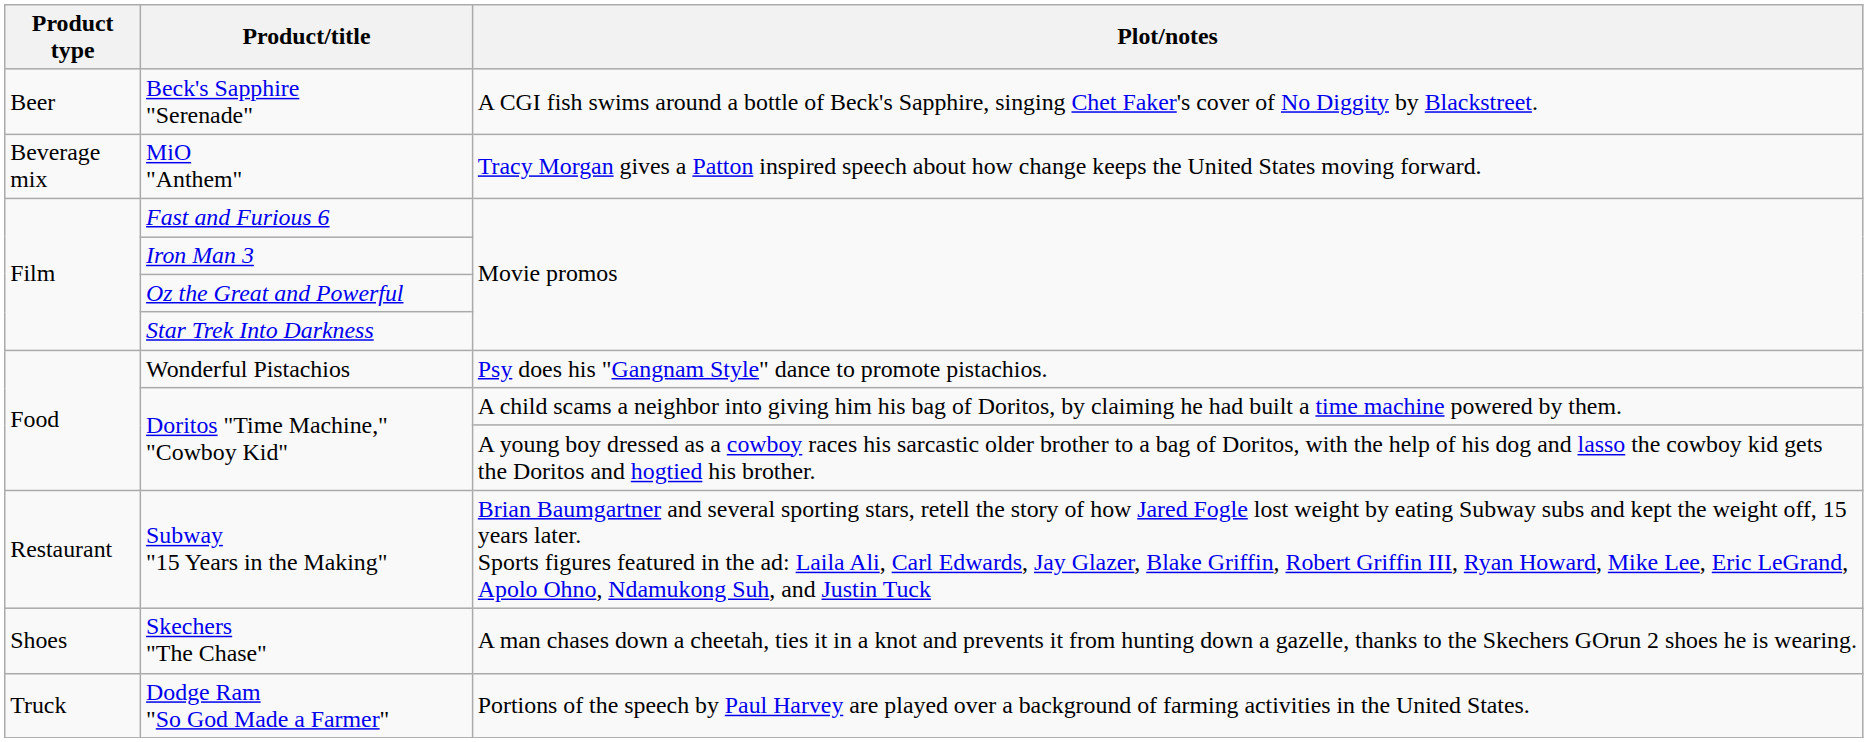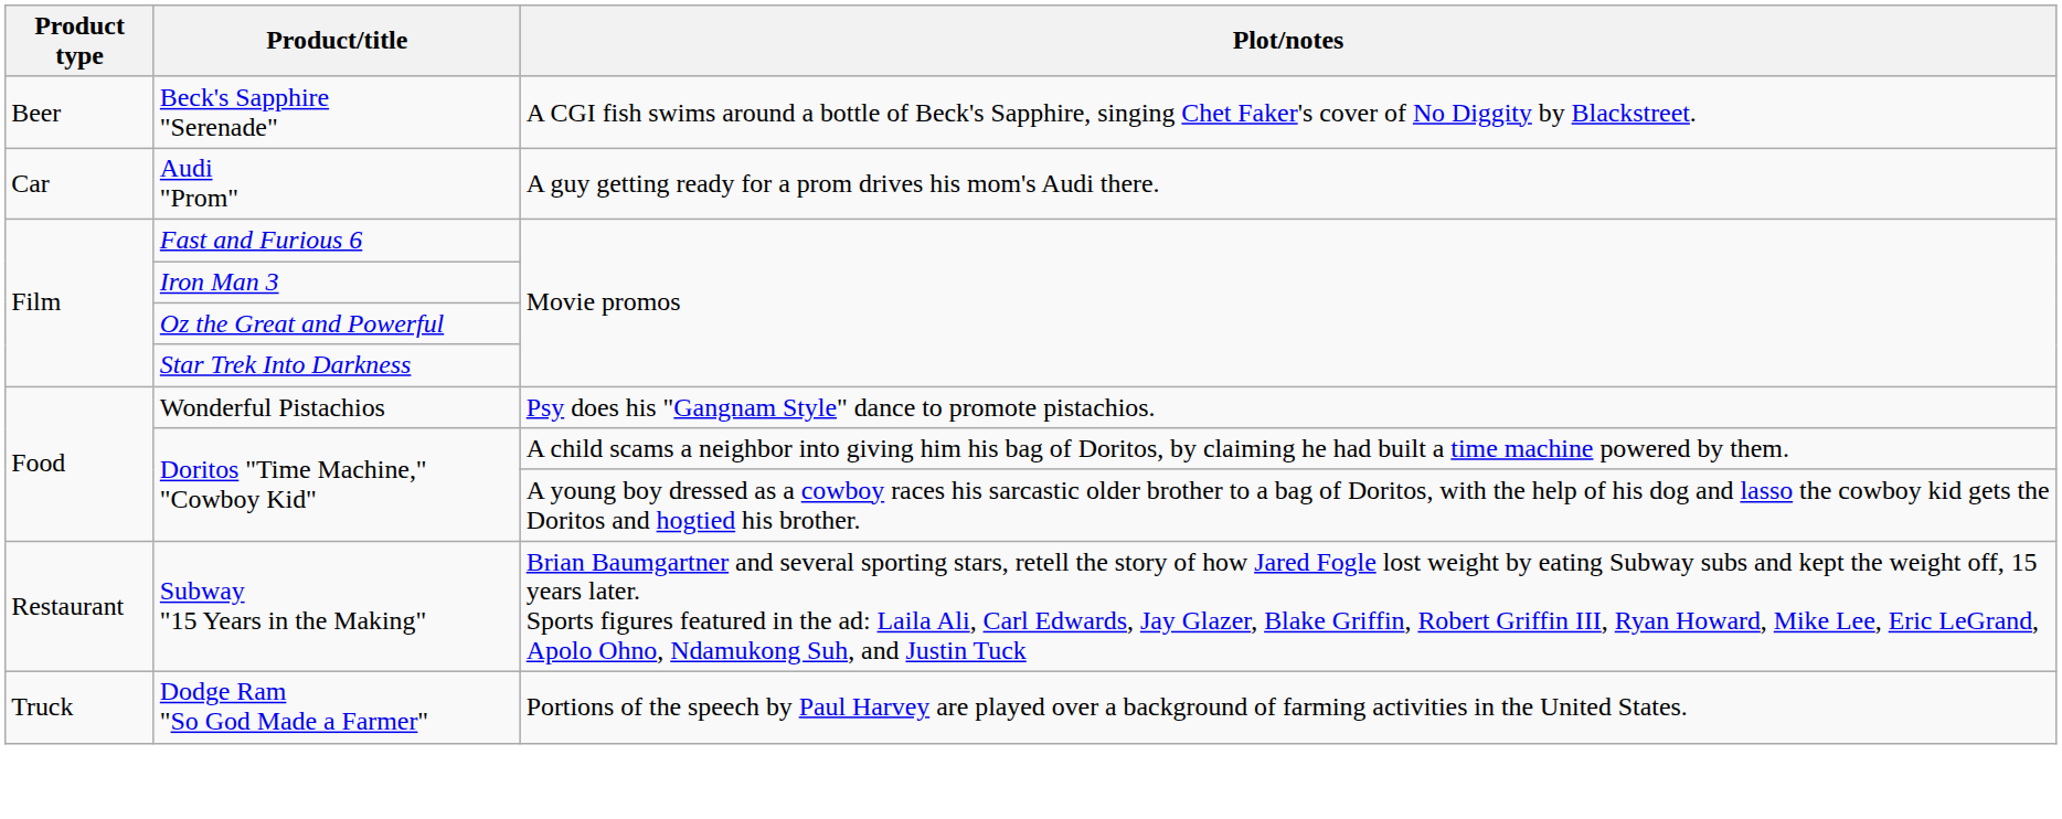- row: Beverage mix | MiO "Anthem" | Tracy Morgan gives a Patton inspired speech about how change keeps the United States moving forward.
+ row: Car | Audi "Prom" | A guy getting ready for a prom drives his mom's Audi there.
- row: Shoes | Skechers "The Chase" | A man chases down a cheetah, ties it in a knot and prevents it from hunting down a gazelle, thanks to the Skechers GOrun 2 shoes he is wearing.
